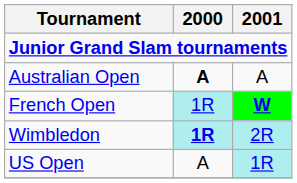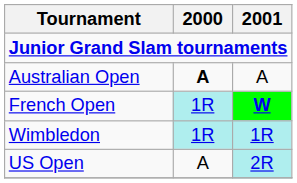Wimbledon | 2000: bold -> normal
Wimbledon | 2001: 2R -> 1R
US Open | 2001: 1R -> 2R
